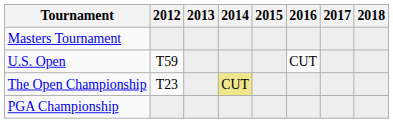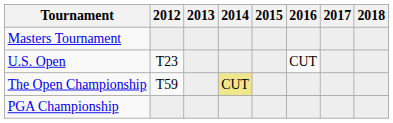U.S. Open | 2012: T59 -> T23
The Open Championship | 2012: T23 -> T59
